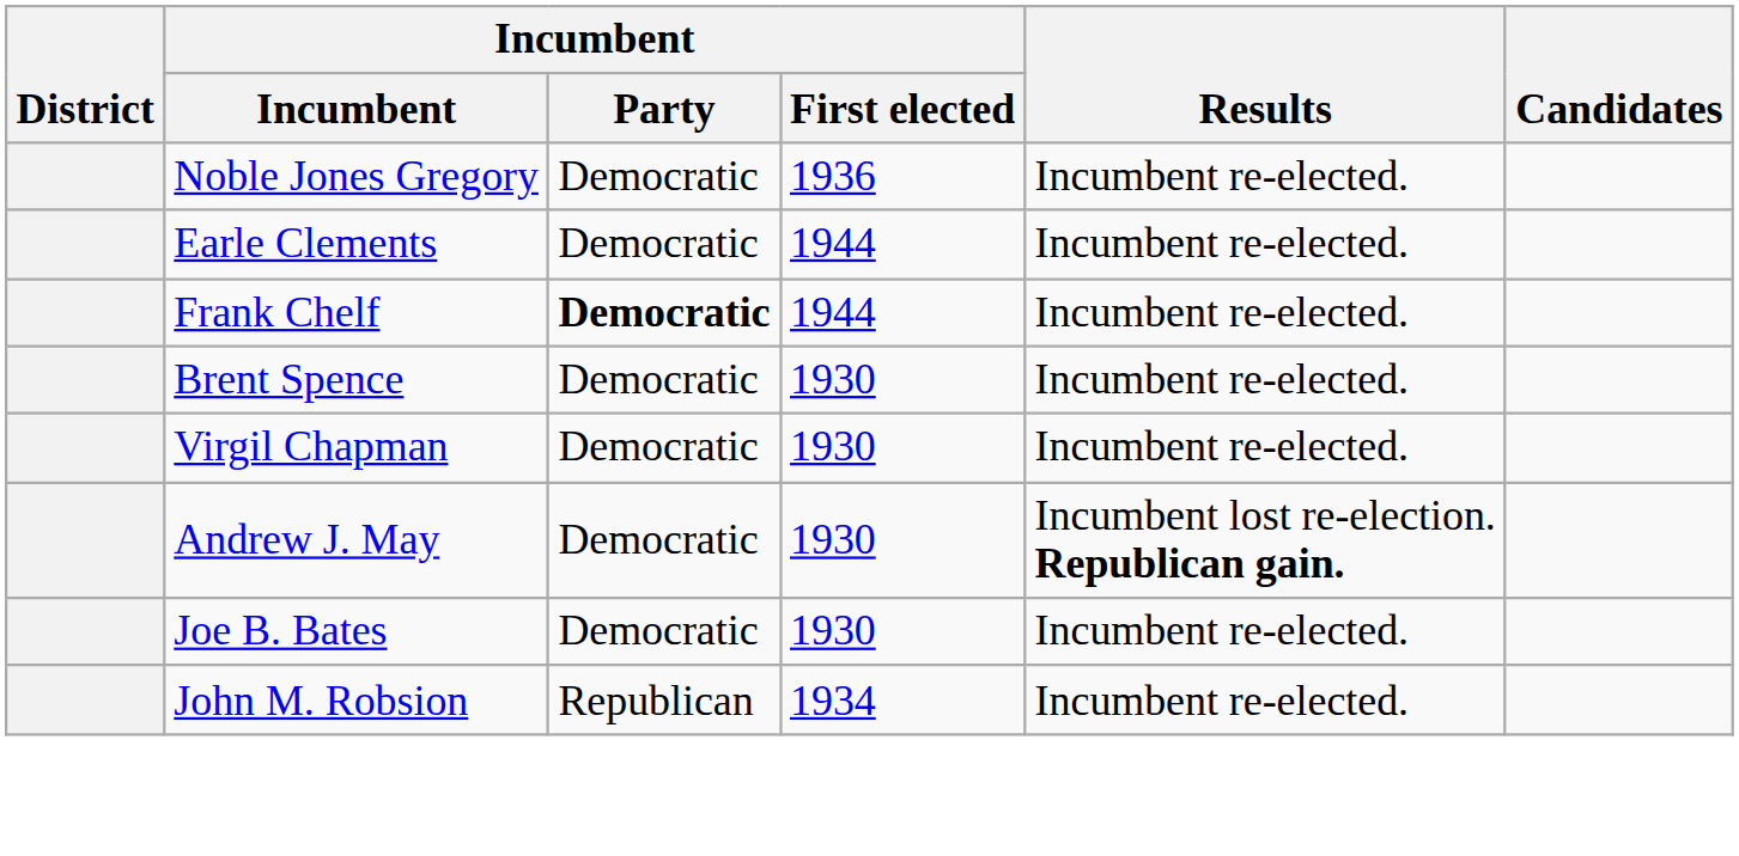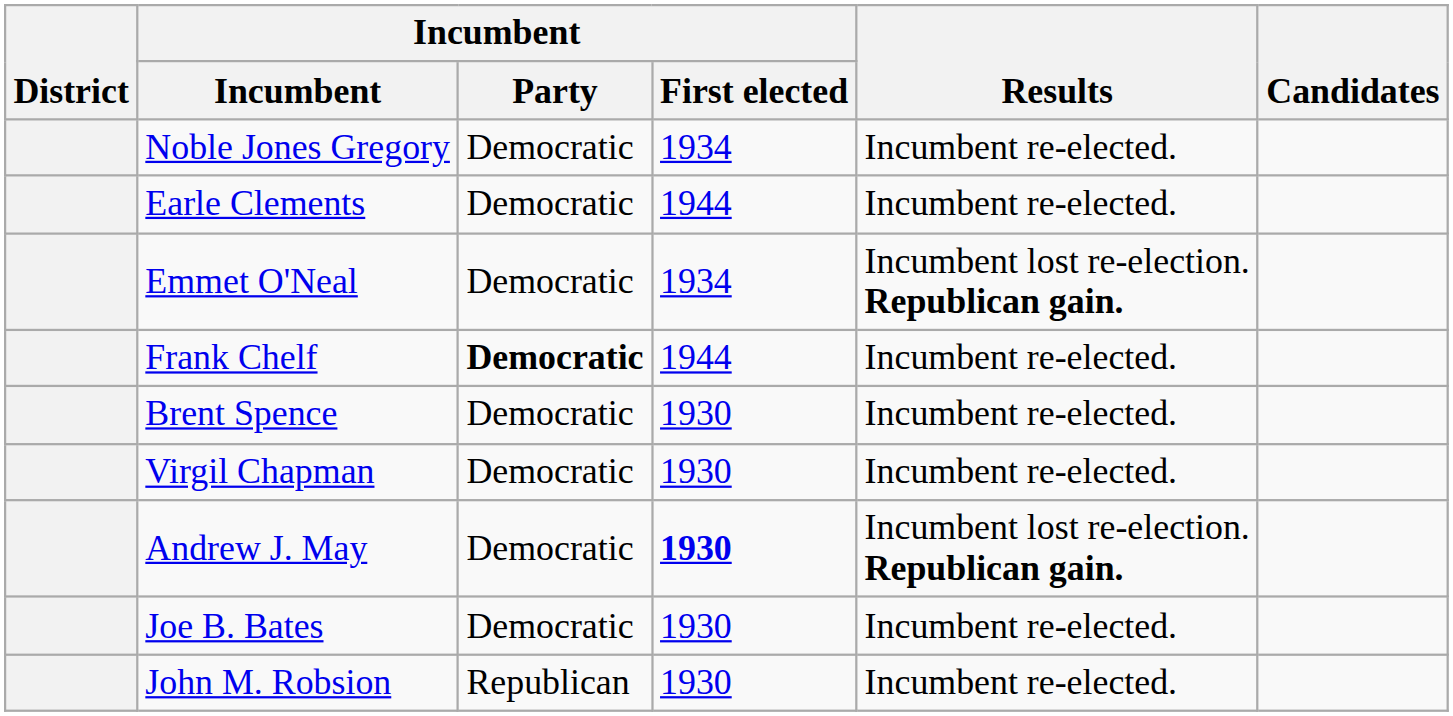Noble Jones Gregory | Incumbent / First elected: 1936 -> 1934
+ row: Emmet O'Neal | Democratic | 1934 | Incumbent lost re-election. Republican gain.
Andrew J. May | Incumbent / First elected: normal -> bold
John M. Robsion | Incumbent / First elected: 1934 -> 1930
